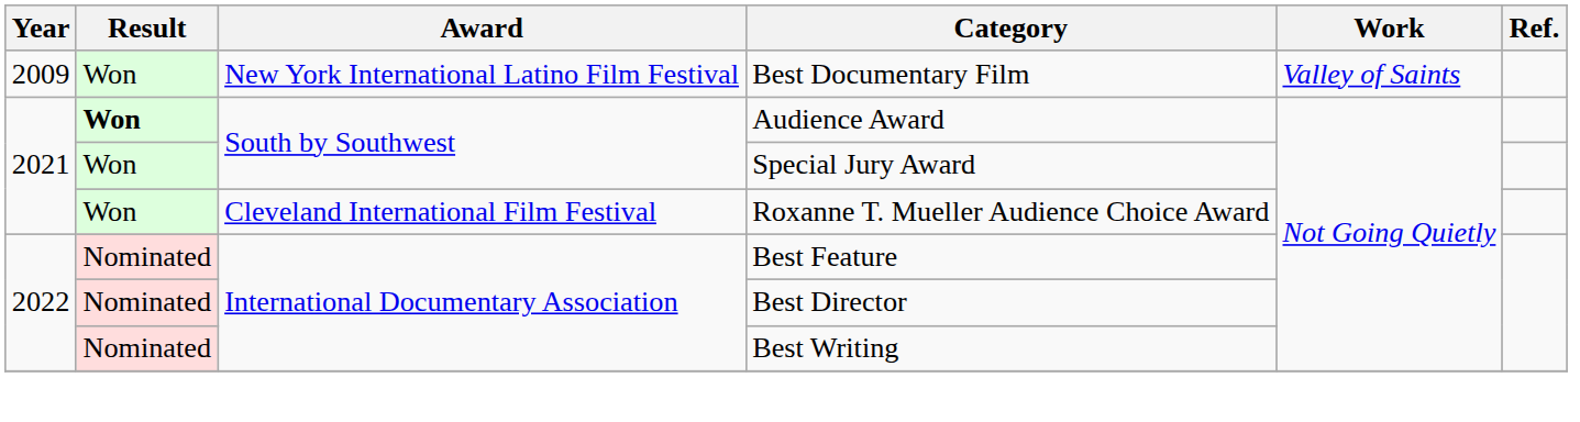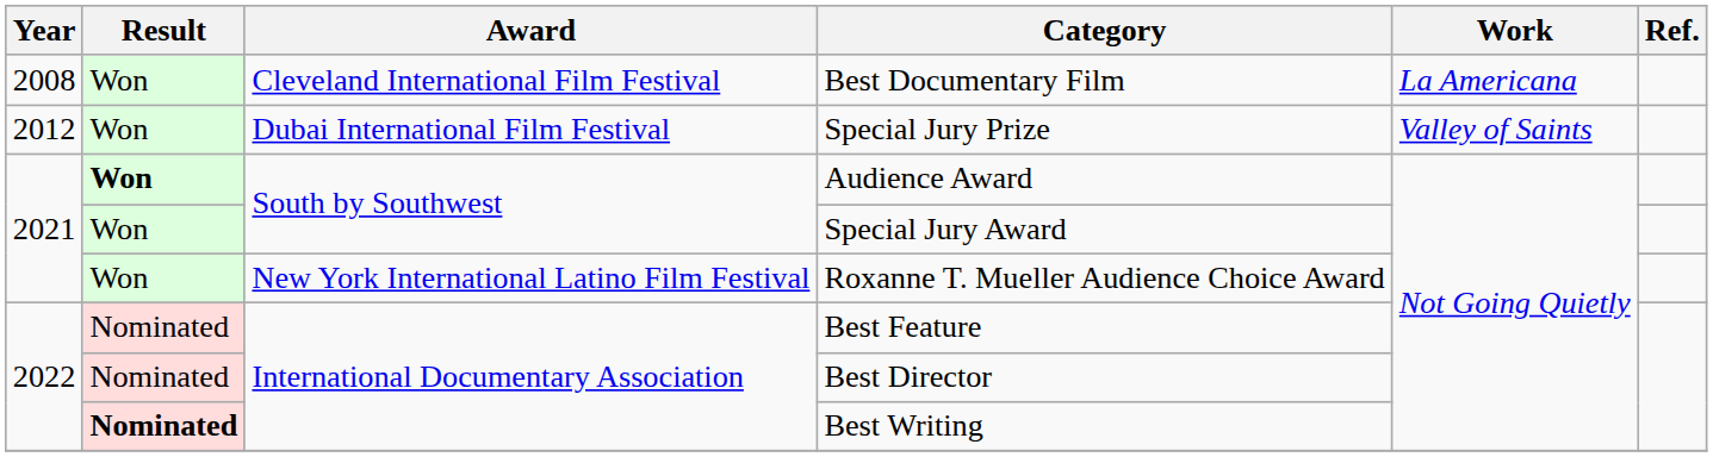Best Documentary Film | Year: 2009 -> 2008
Best Documentary Film | Award: New York International Latino Film Festival -> Cleveland International Film Festival
Best Documentary Film | Work: Valley of Saints -> La Americana
+ row: 2012 | Won | Dubai International Film Festival | Special Jury Prize | Valley of Saints
Roxanne T. Mueller Audience Choice Award | Award: Cleveland International Film Festival -> New York International Latino Film Festival
Best Writing | Result: normal -> bold
